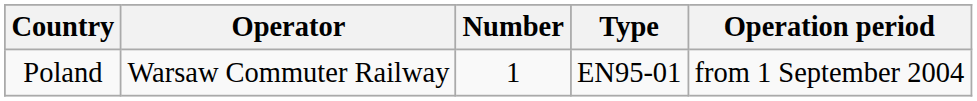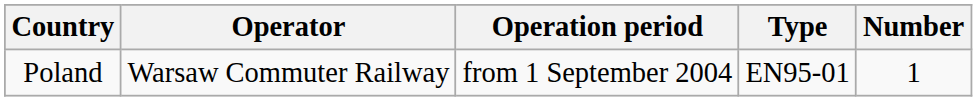columns swapped: Number <-> Operation period
